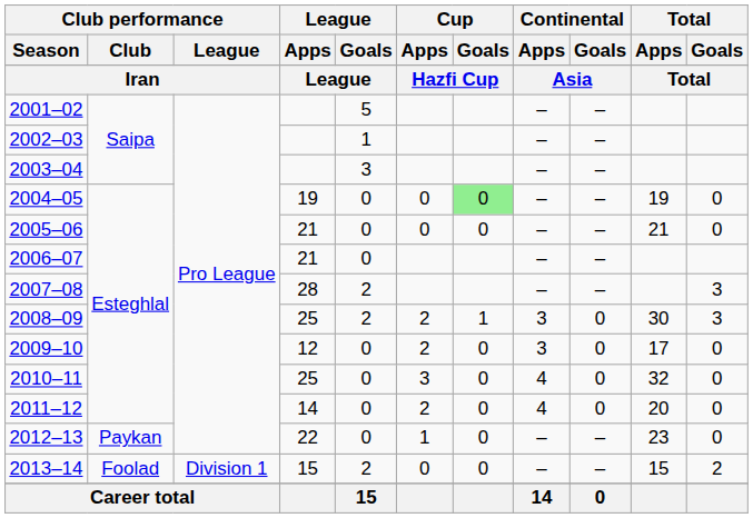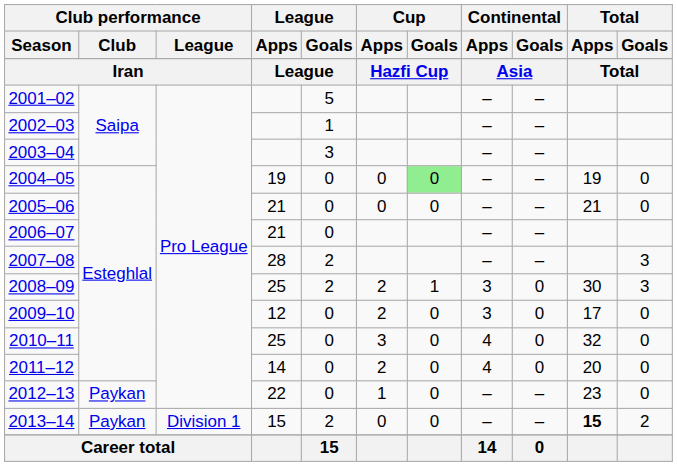2013–14 | Club performance / Club: Foolad -> Paykan
2013–14 | Total / Apps: normal -> bold
